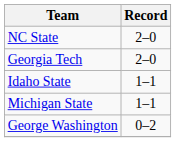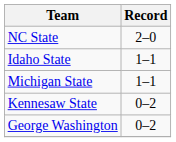- row: Georgia Tech | 2–0
+ row: Kennesaw State | 0–2
